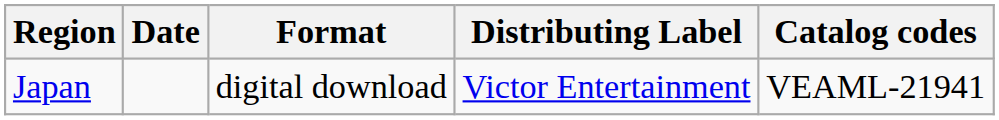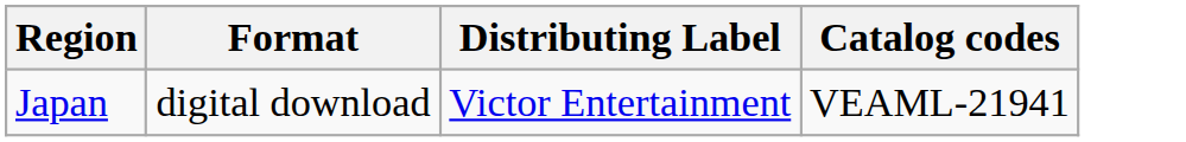- column: Date
